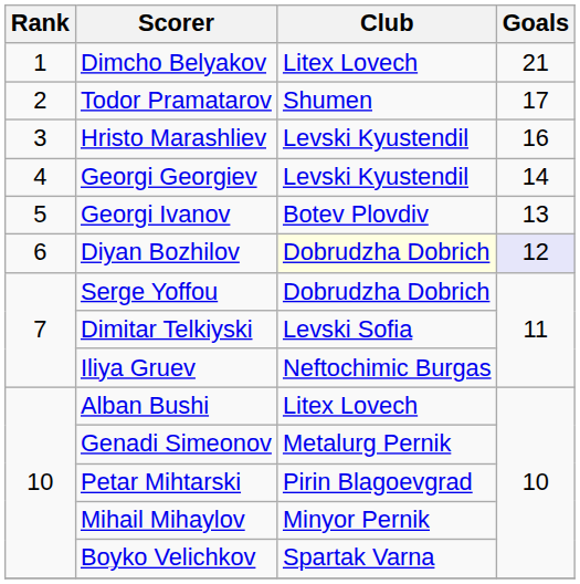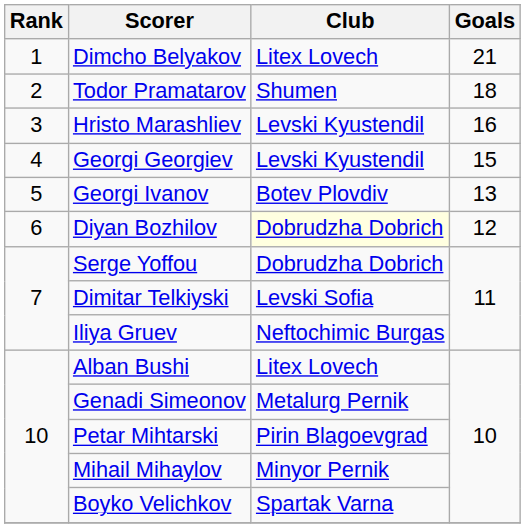Todor Pramatarov | Goals: 17 -> 18
Georgi Georgiev | Goals: 14 -> 15
Diyan Bozhilov | Goals: lavender background -> no background
